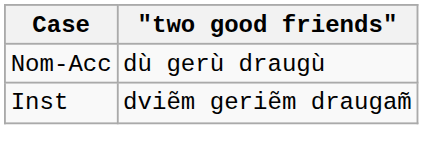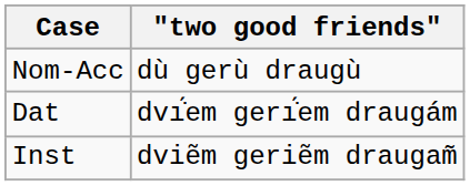+ row: Dat | dvı̇́em gerı̇́em draugám
